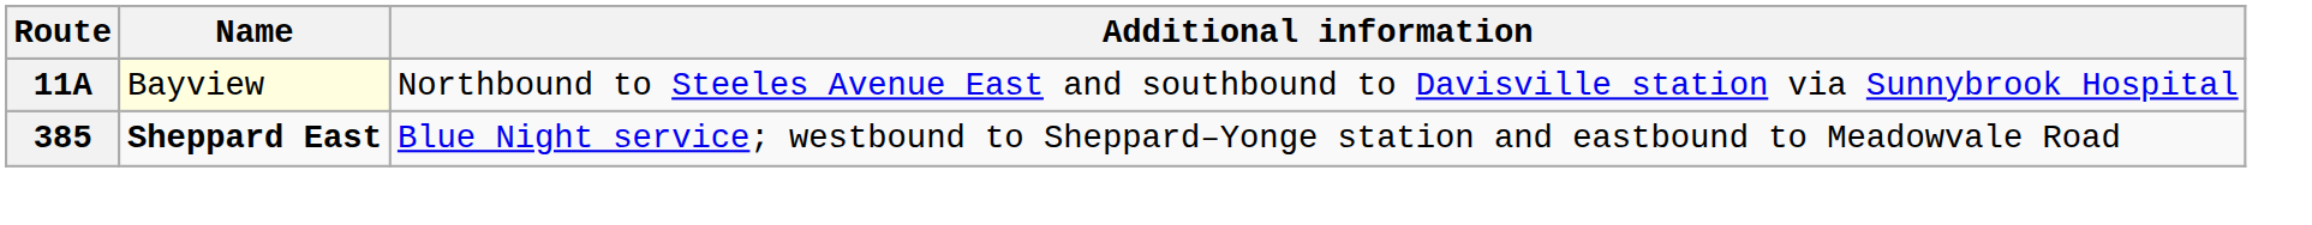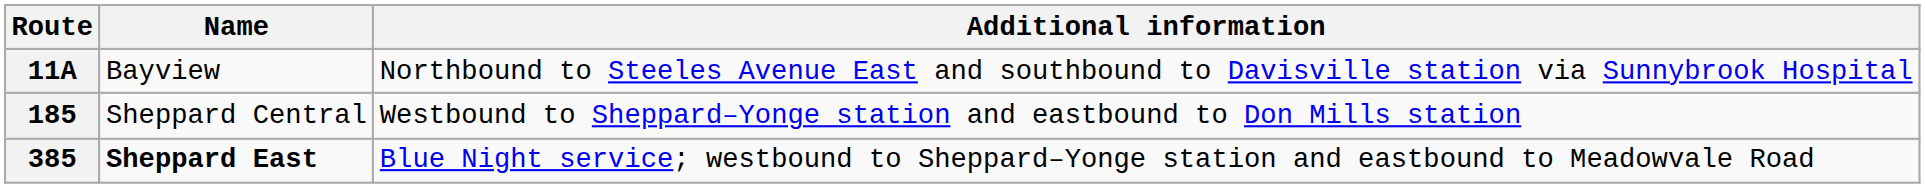11A | Name: lightyellow background -> no background
+ row: 185 | Sheppard Central | Westbound to Sheppard–Yonge station and eastbound to Don Mills station
